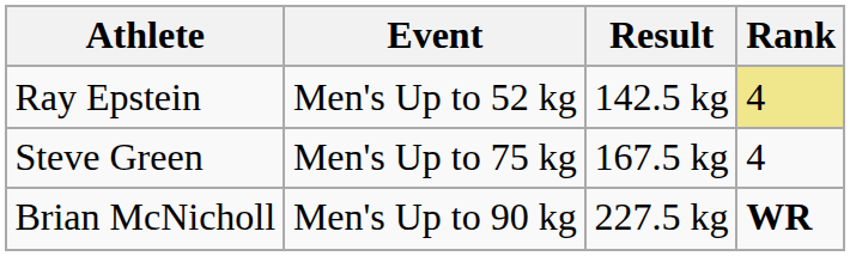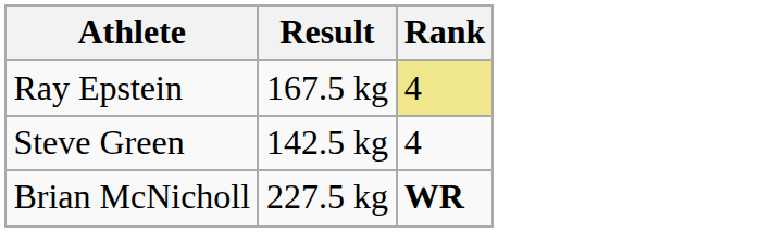- column: Event | Men's Up to 52 kg | Men's Up to 75 kg | Men's Up to 90 kg
Ray Epstein | Result: 142.5 kg -> 167.5 kg
Steve Green | Result: 167.5 kg -> 142.5 kg
